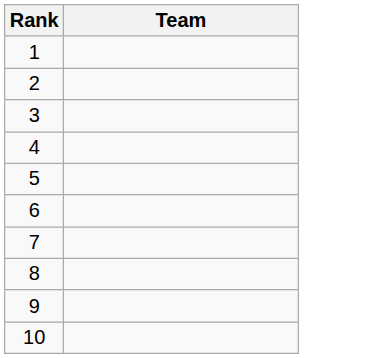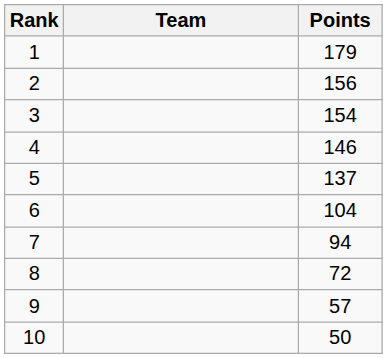+ column: Points | 179 | 156 | 154 | 146 | 137 | 104 | 94 | 72 | 57 | 50
